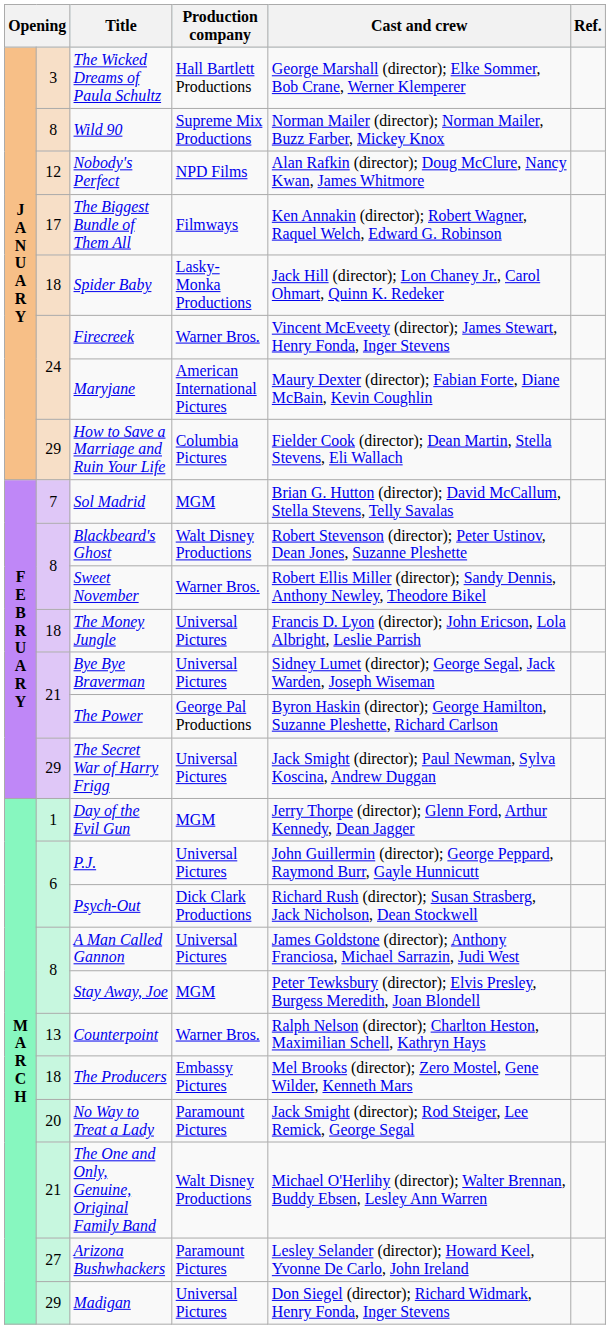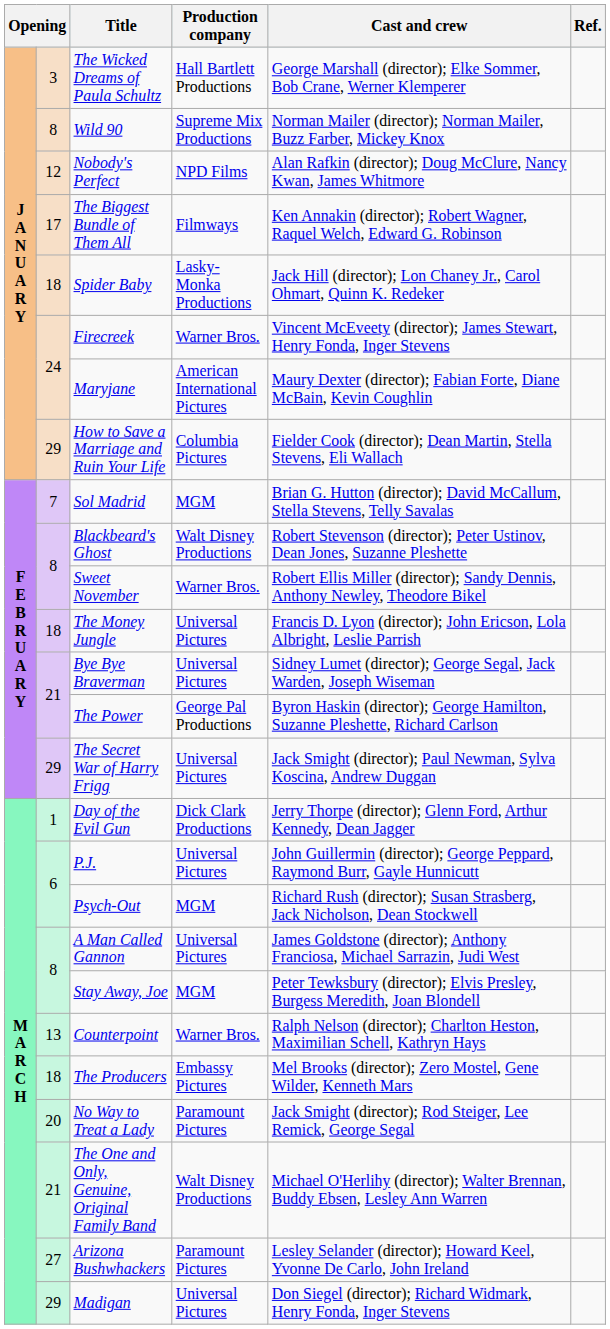Day of the Evil Gun | Production company: MGM -> Dick Clark Productions
Psych-Out | Production company: Dick Clark Productions -> MGM
